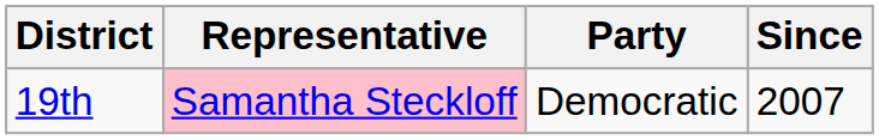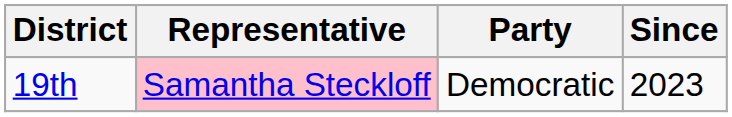19th | Since: 2007 -> 2023
